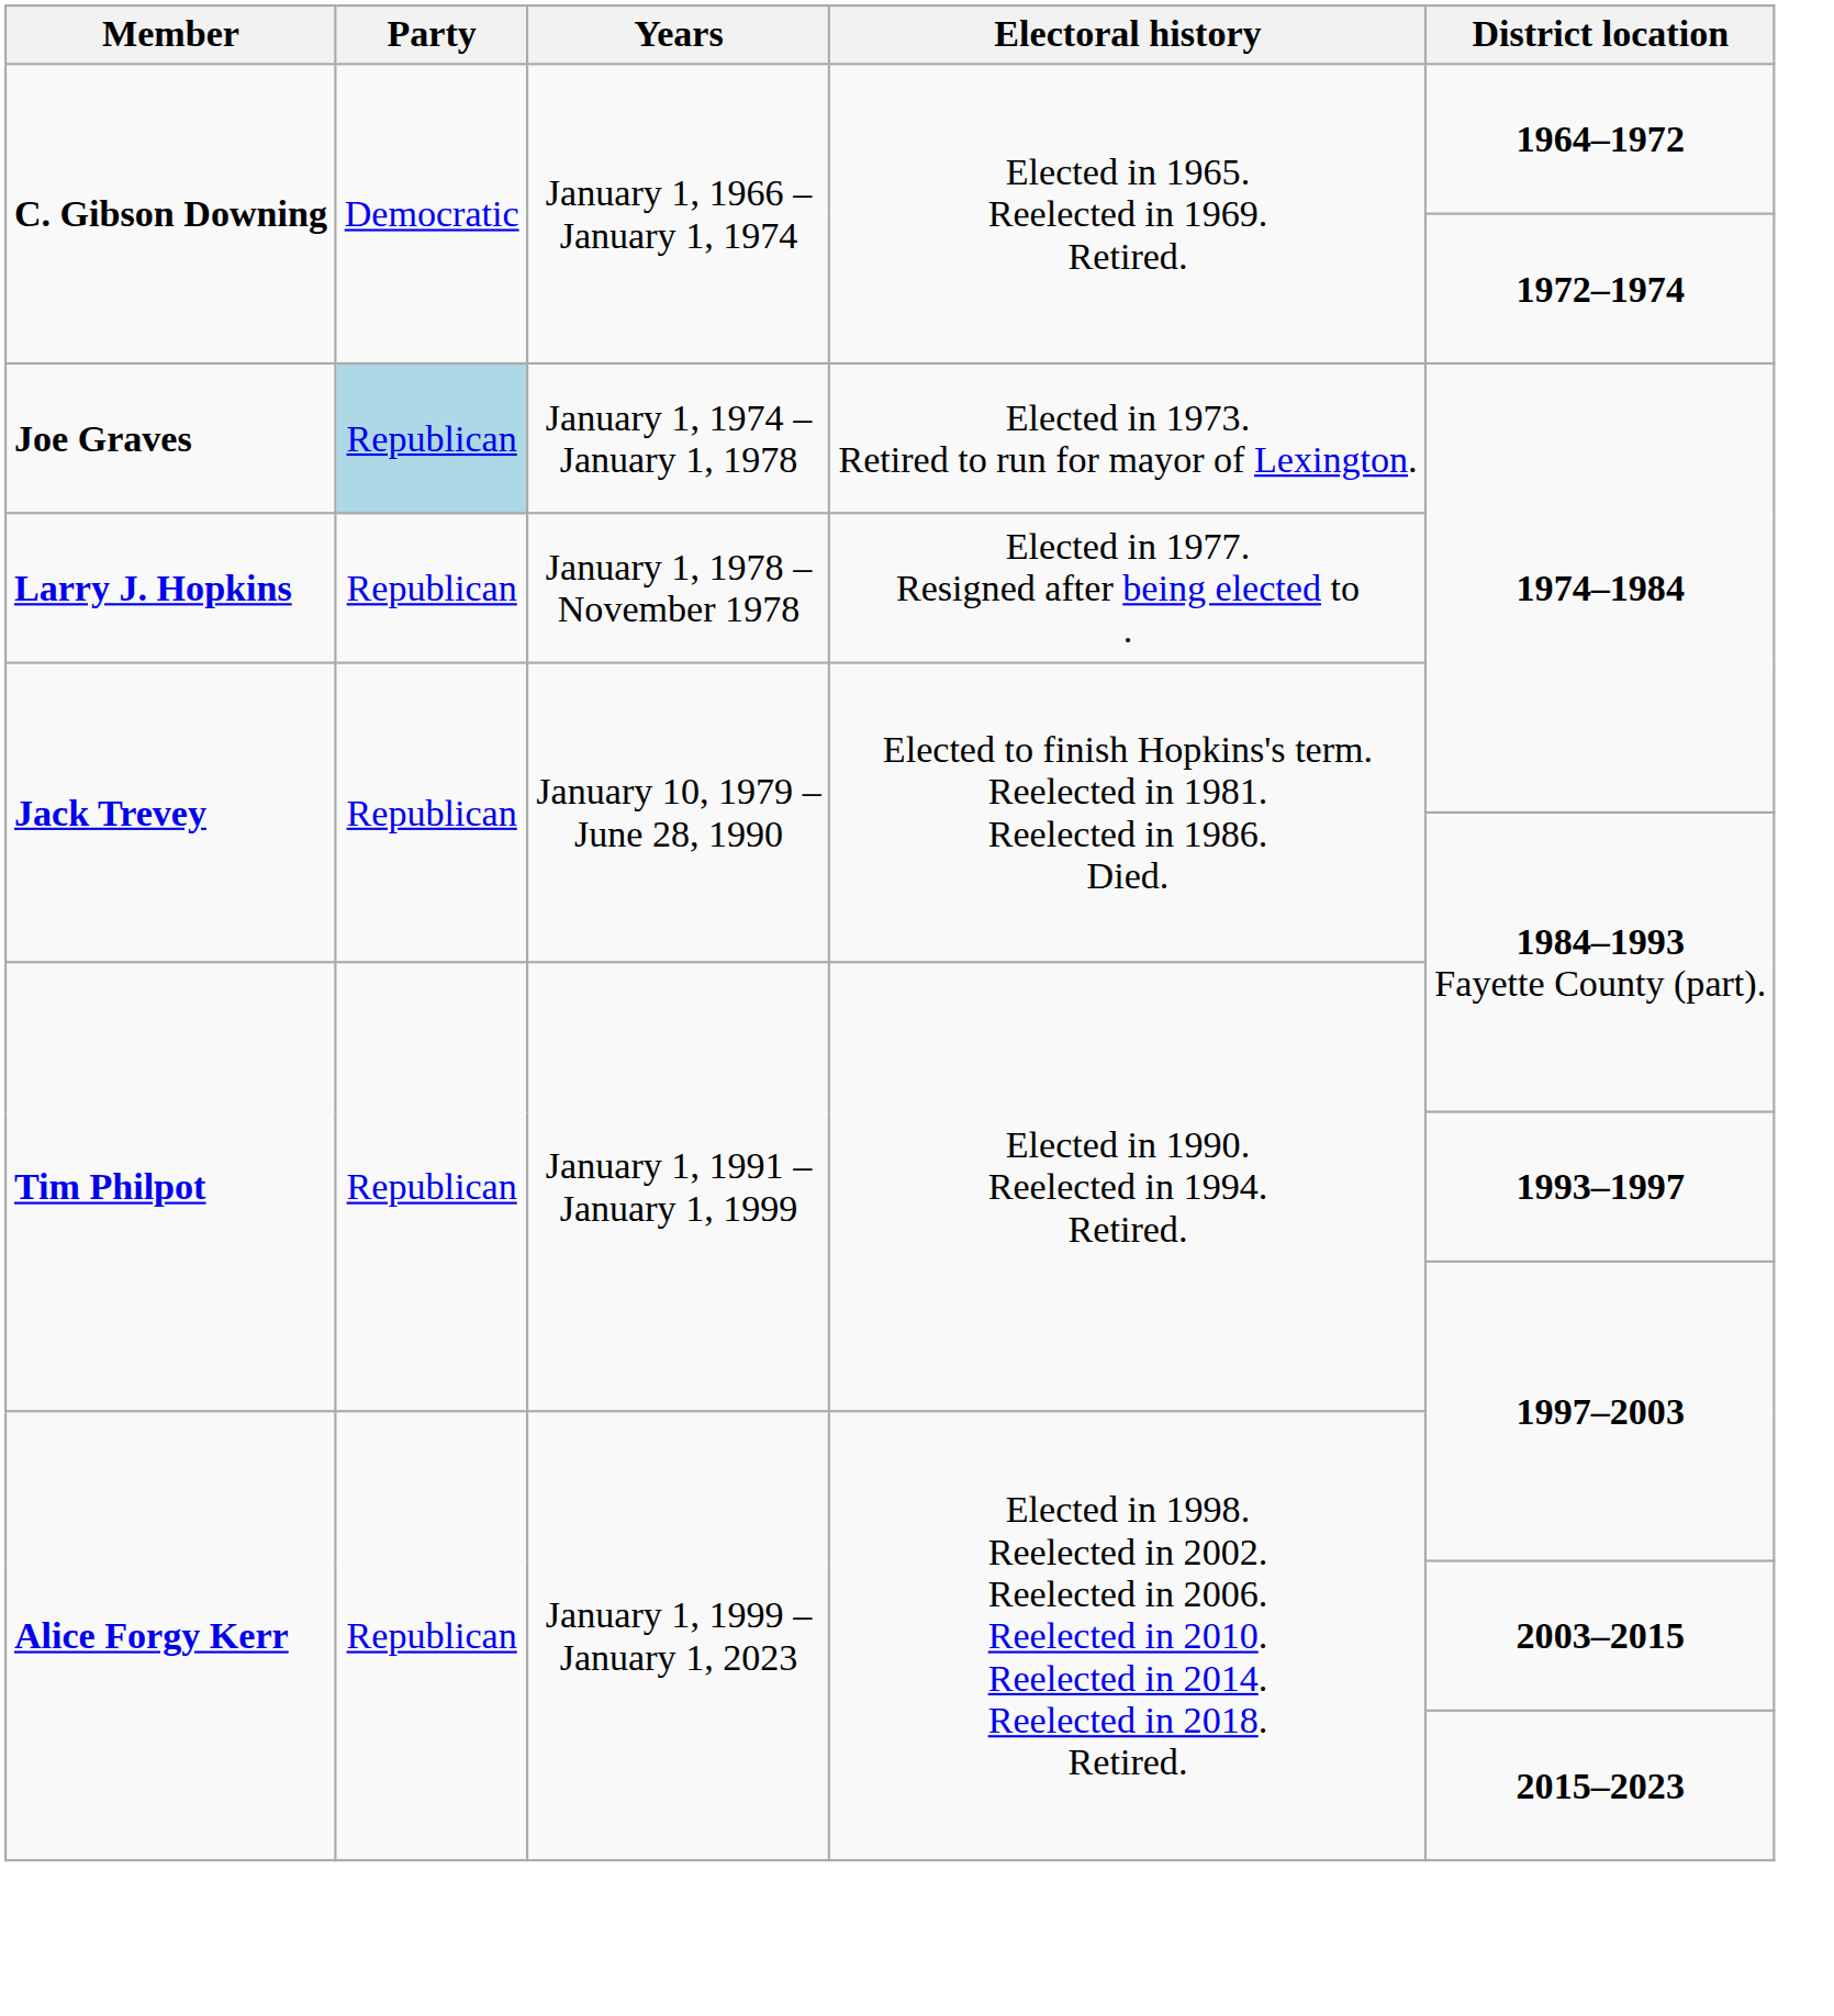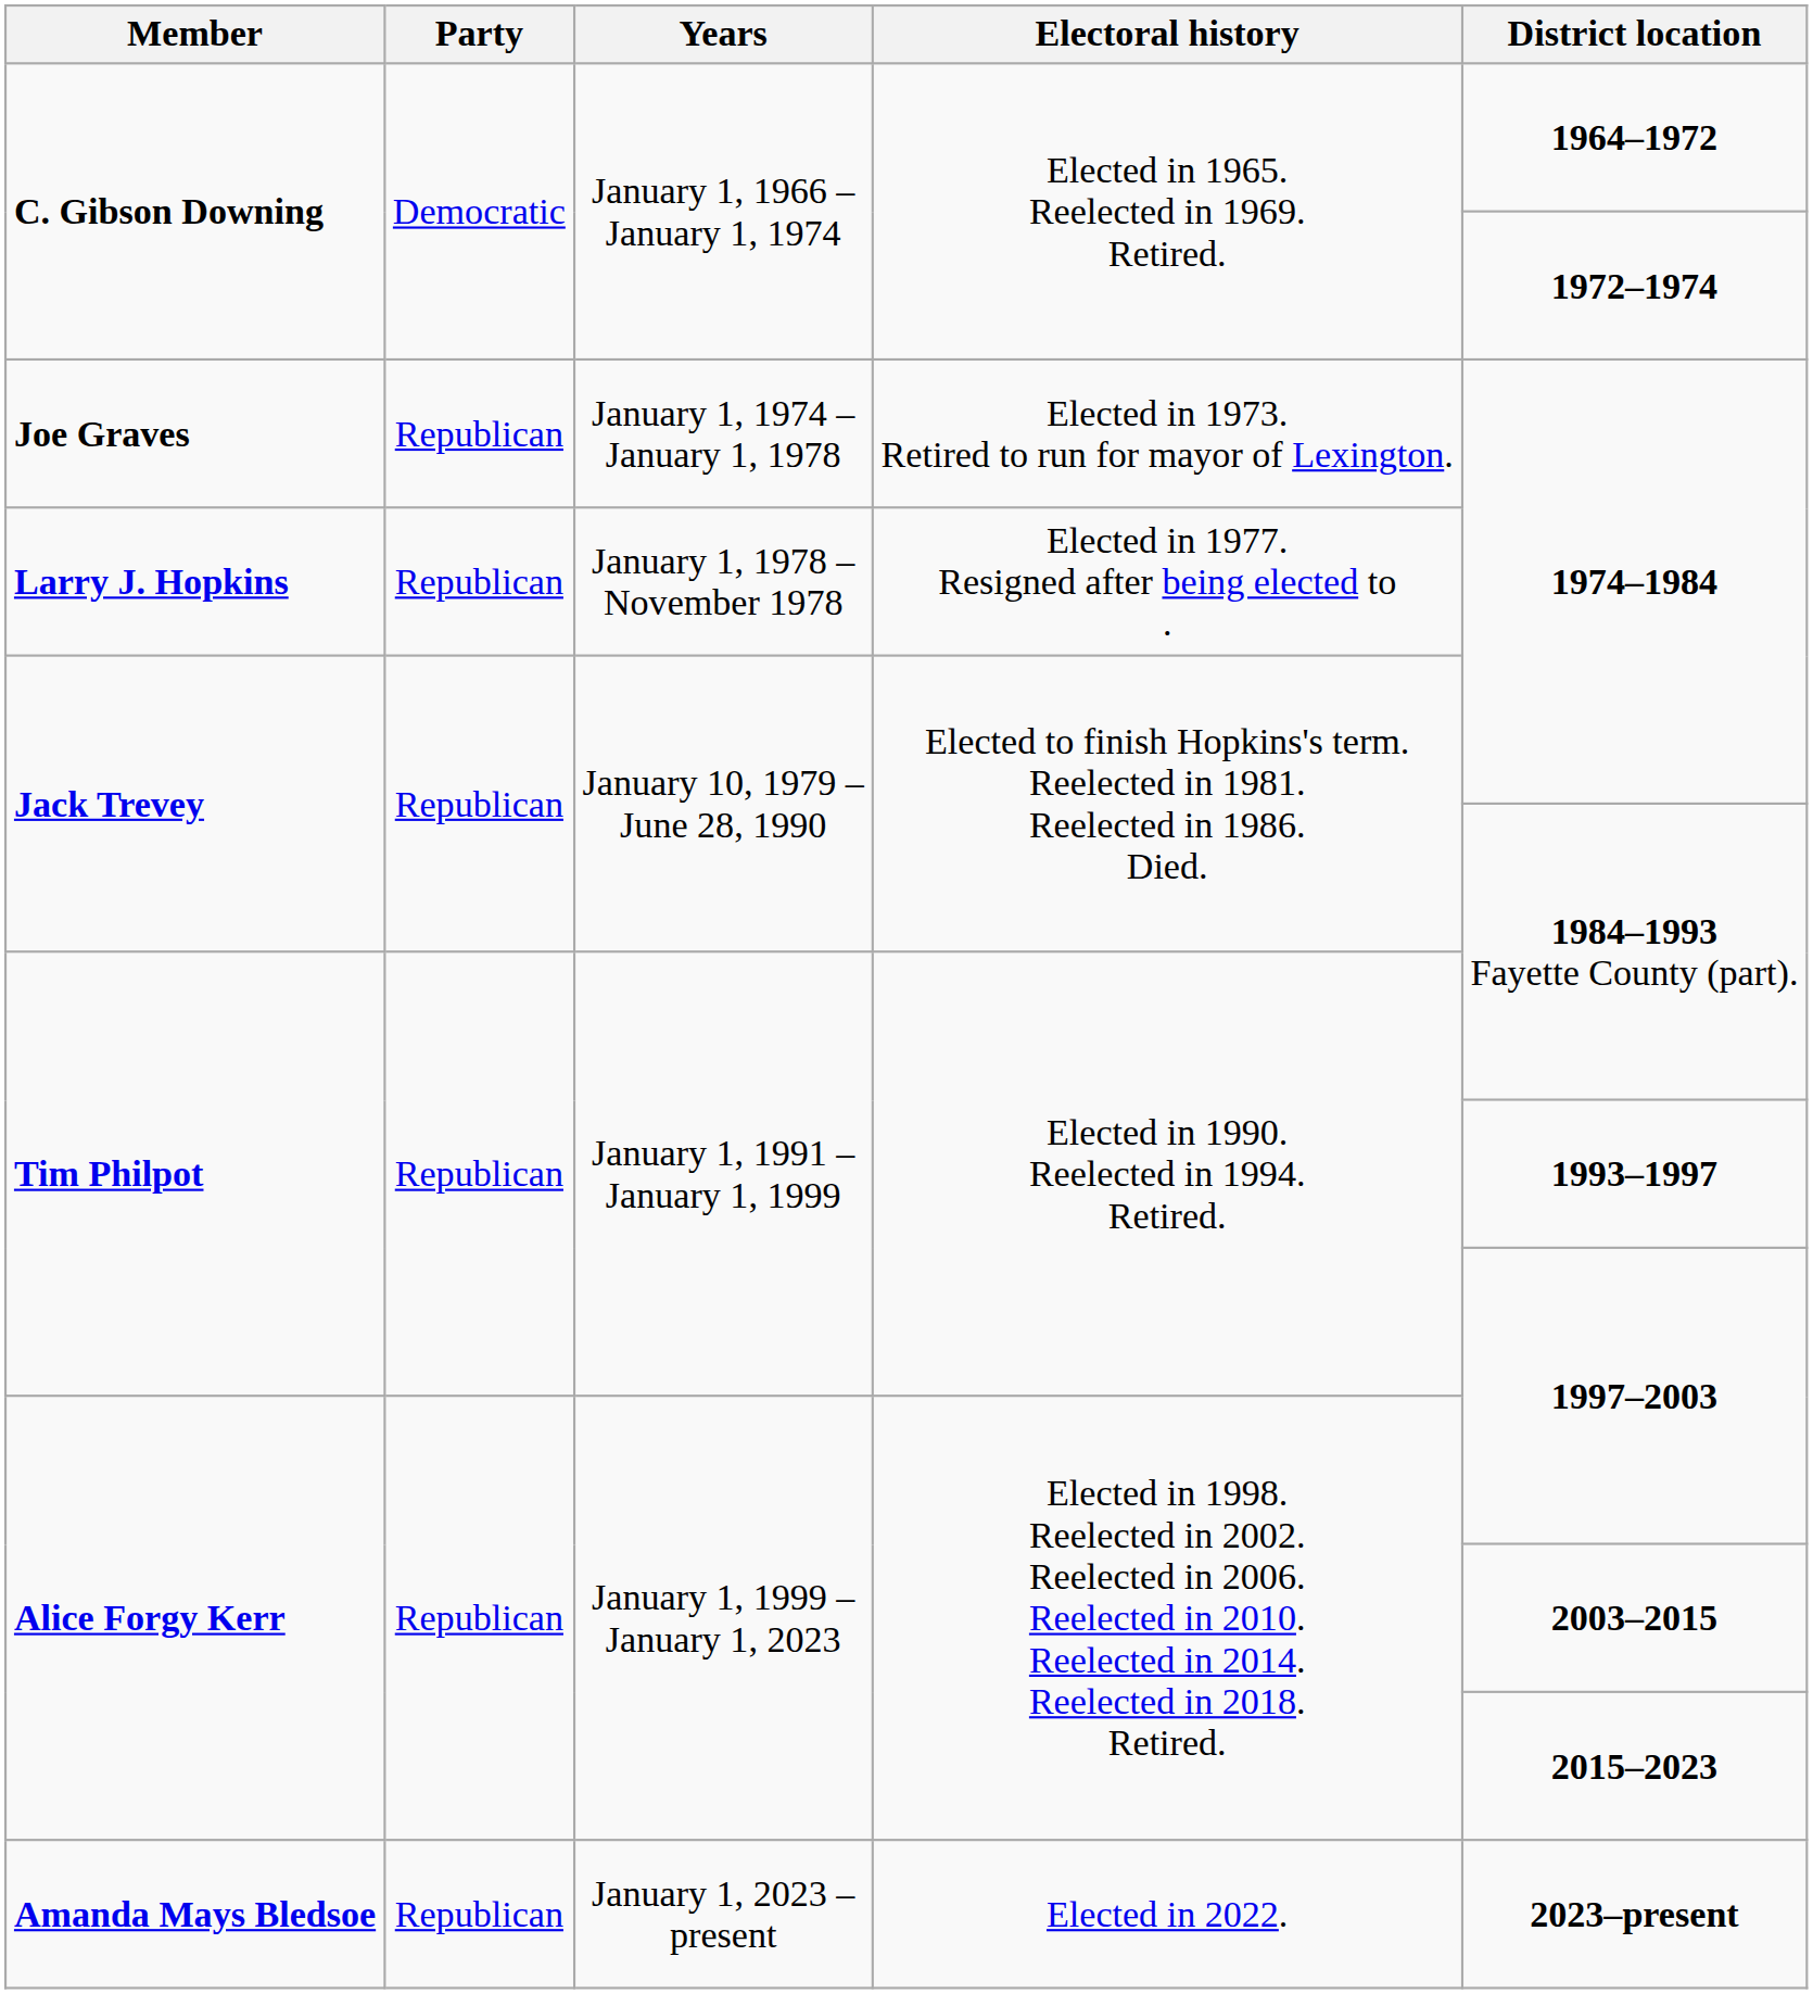Joe Graves | Party: lightblue background -> no background
+ row: Amanda Mays Bledsoe | Republican | January 1, 2023 – present | Elected in 2022. | 2023–present
